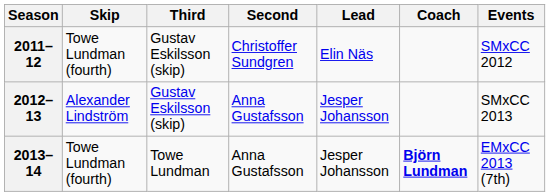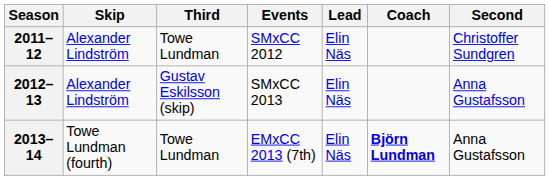columns swapped: Second <-> Events
2011–12 | Skip: Towe Lundman (fourth) -> Alexander Lindström
2011–12 | Third: Gustav Eskilsson (skip) -> Towe Lundman
2012–13 | Lead: Jesper Johansson -> Elin Näs
2013–14 | Lead: Jesper Johansson -> Elin Näs
